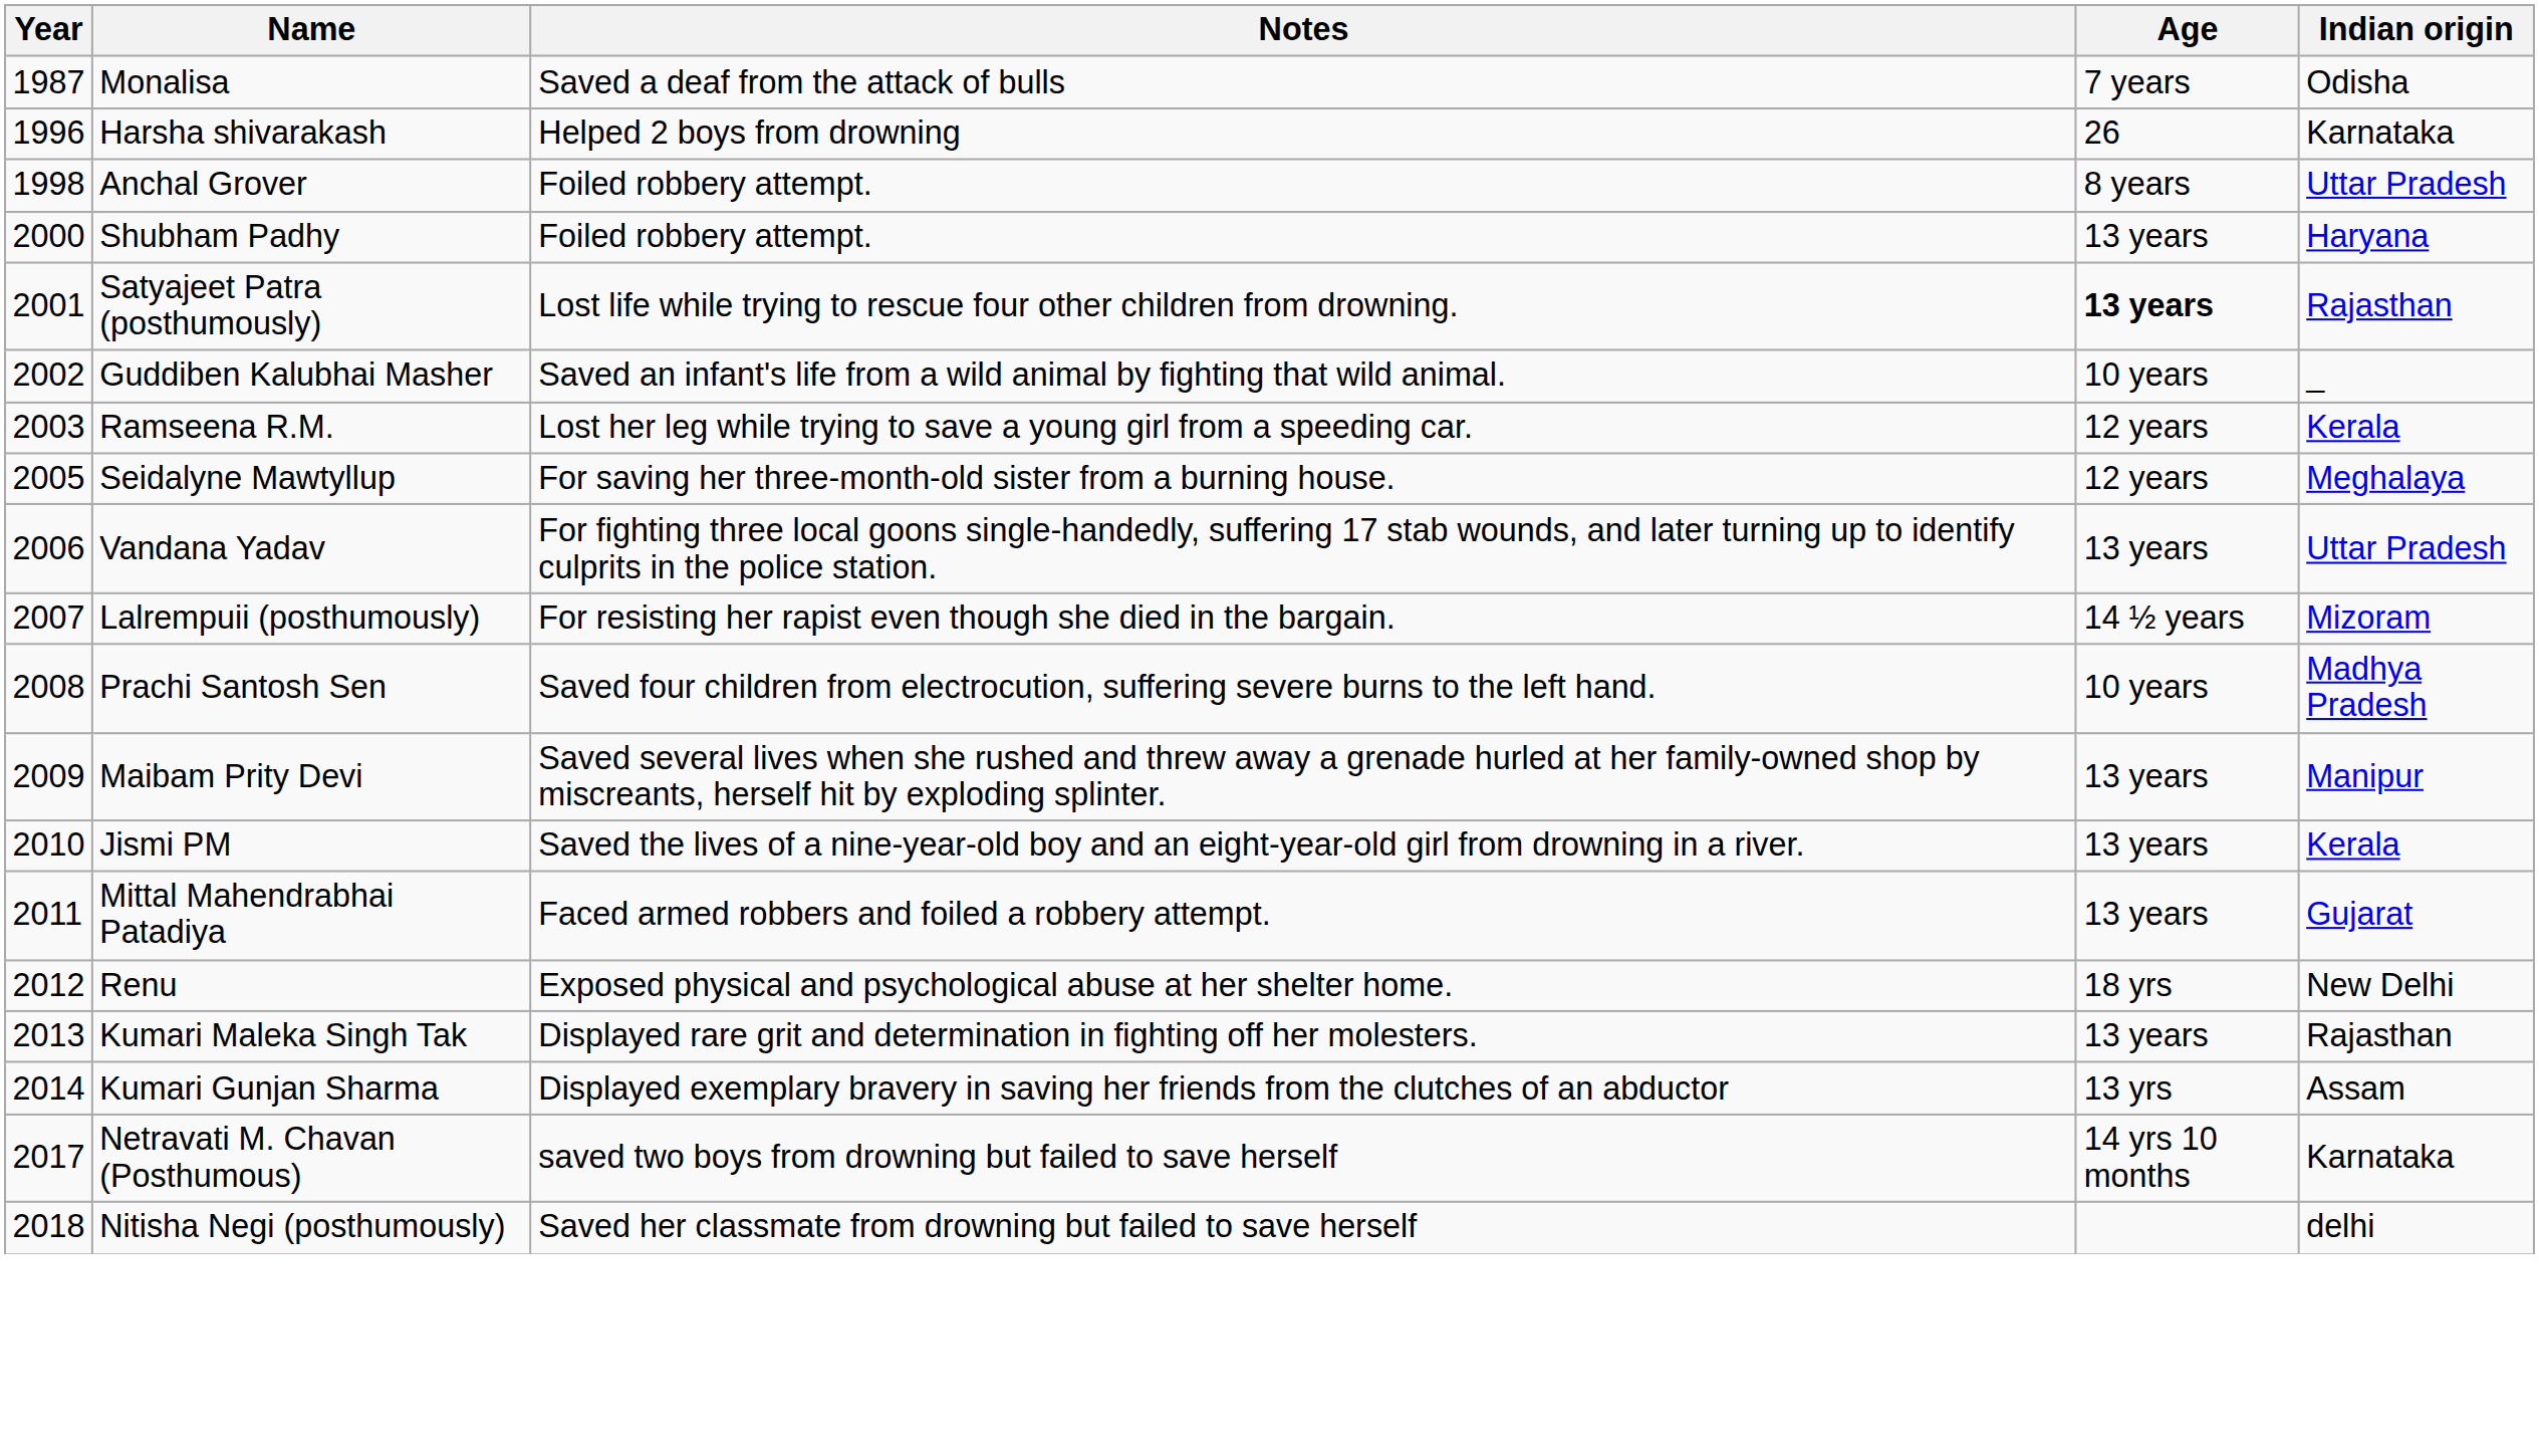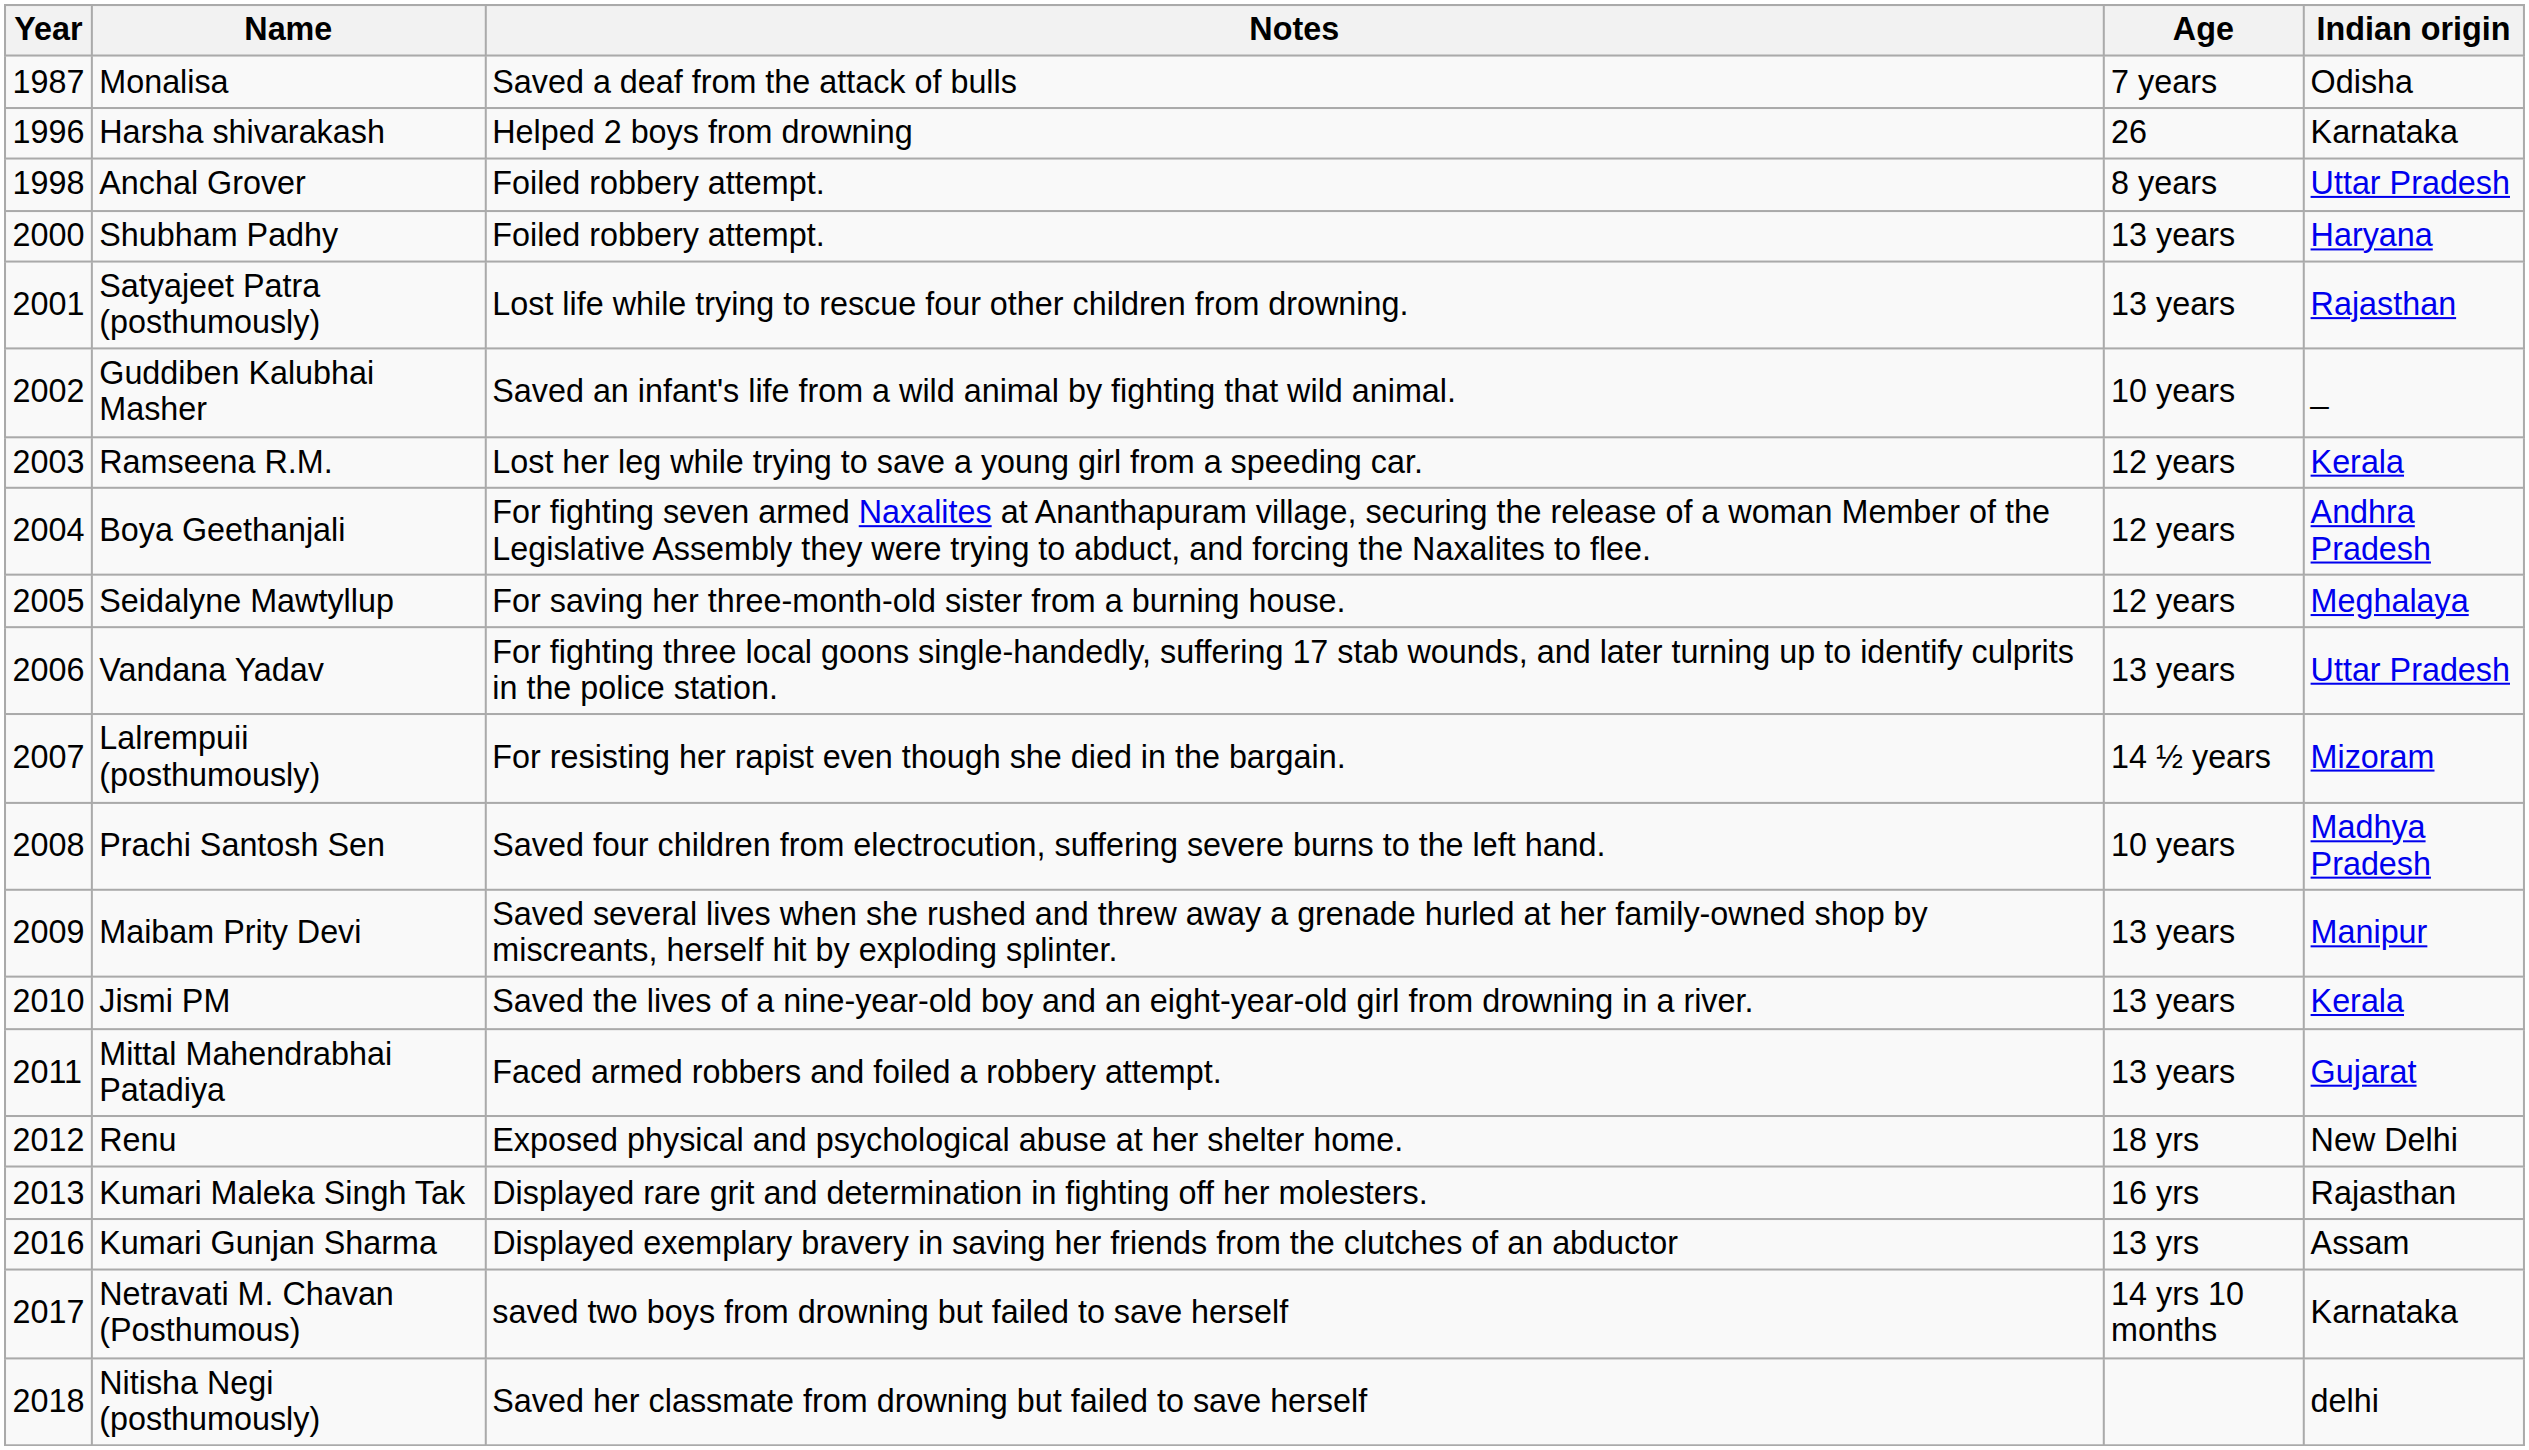Satyajeet Patra (posthumously) | Age: bold -> normal
+ row: 2004 | Boya Geethanjali | For fighting seven armed Naxalites at Ananthapuram village, securing the release of a woman Member of the Legislative Assembly they were trying to abduct, and forcing the Naxalites to flee. | 12 years | Andhra Pradesh
Kumari Maleka Singh Tak | Age: 13 years -> 16 yrs
Kumari Gunjan Sharma | Year: 2014 -> 2016
